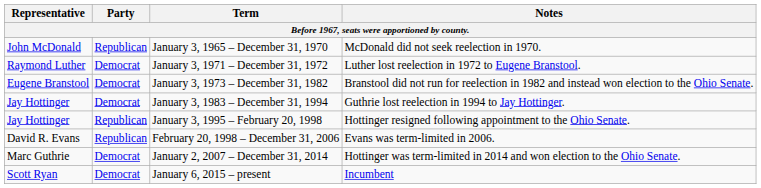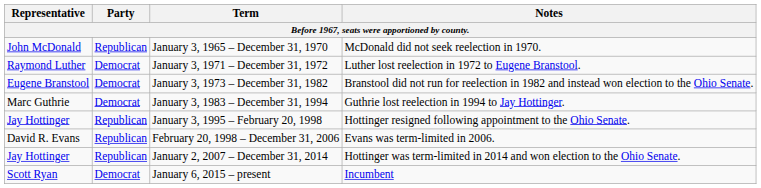January 3, 1983 – December 31, 1994 | Representative: Jay Hottinger -> Marc Guthrie
January 2, 2007 – December 31, 2014 | Representative: Marc Guthrie -> Jay Hottinger
January 2, 2007 – December 31, 2014 | Party: Democrat -> Republican
